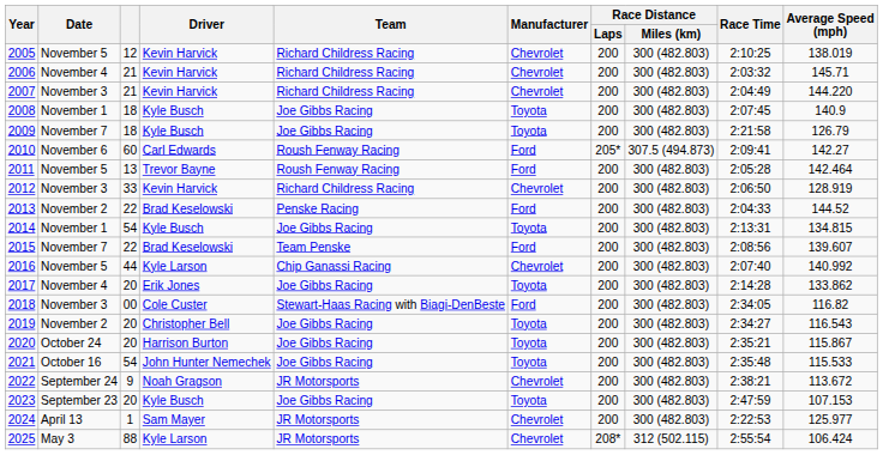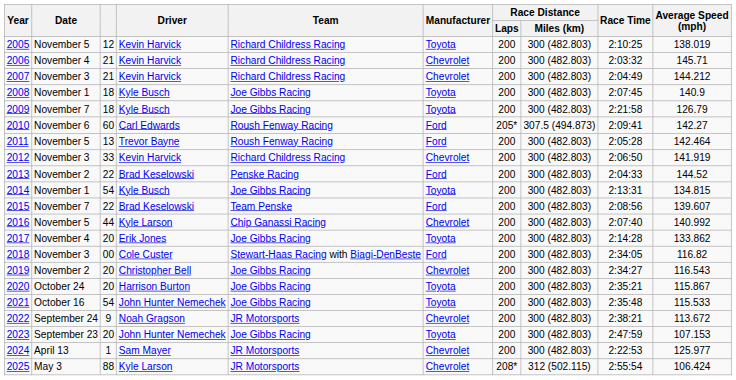2005 | Manufacturer: Chevrolet -> Toyota
2007 | Average Speed (mph): 144.220 -> 144.212
2012 | Average Speed (mph): 128.919 -> 141.919
2019 | Manufacturer: Toyota -> Chevrolet
2023 | Driver: Kyle Busch -> John Hunter Nemechek
